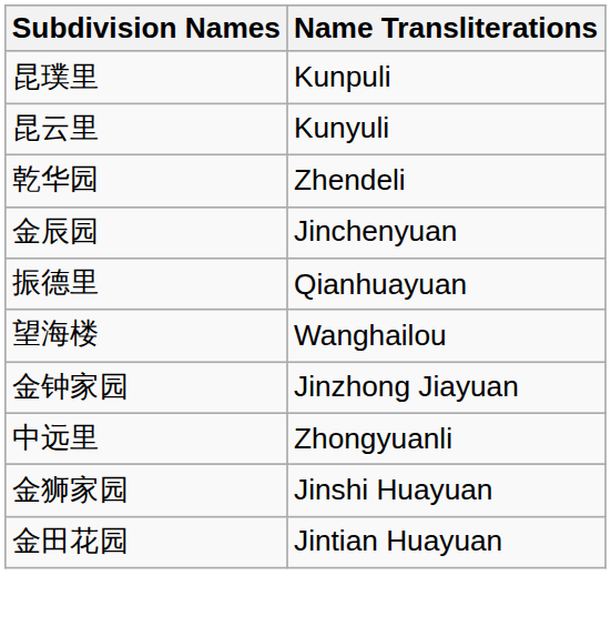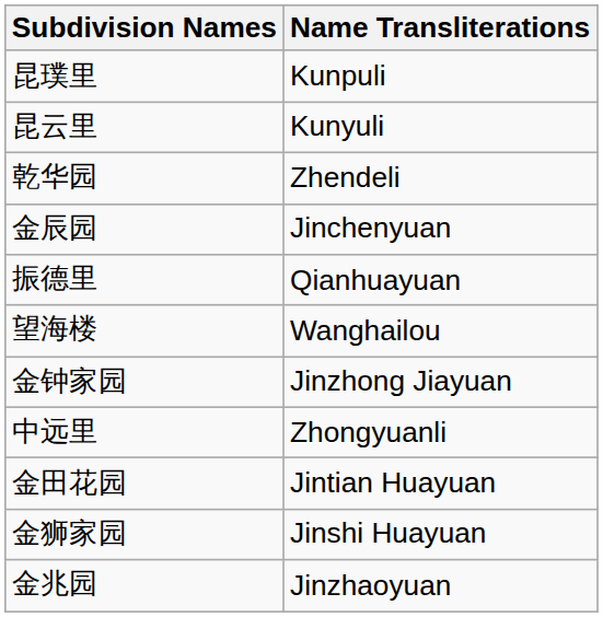rows swapped: 金田花园 <-> 金狮家园
+ row: 金兆园 | Jinzhaoyuan
